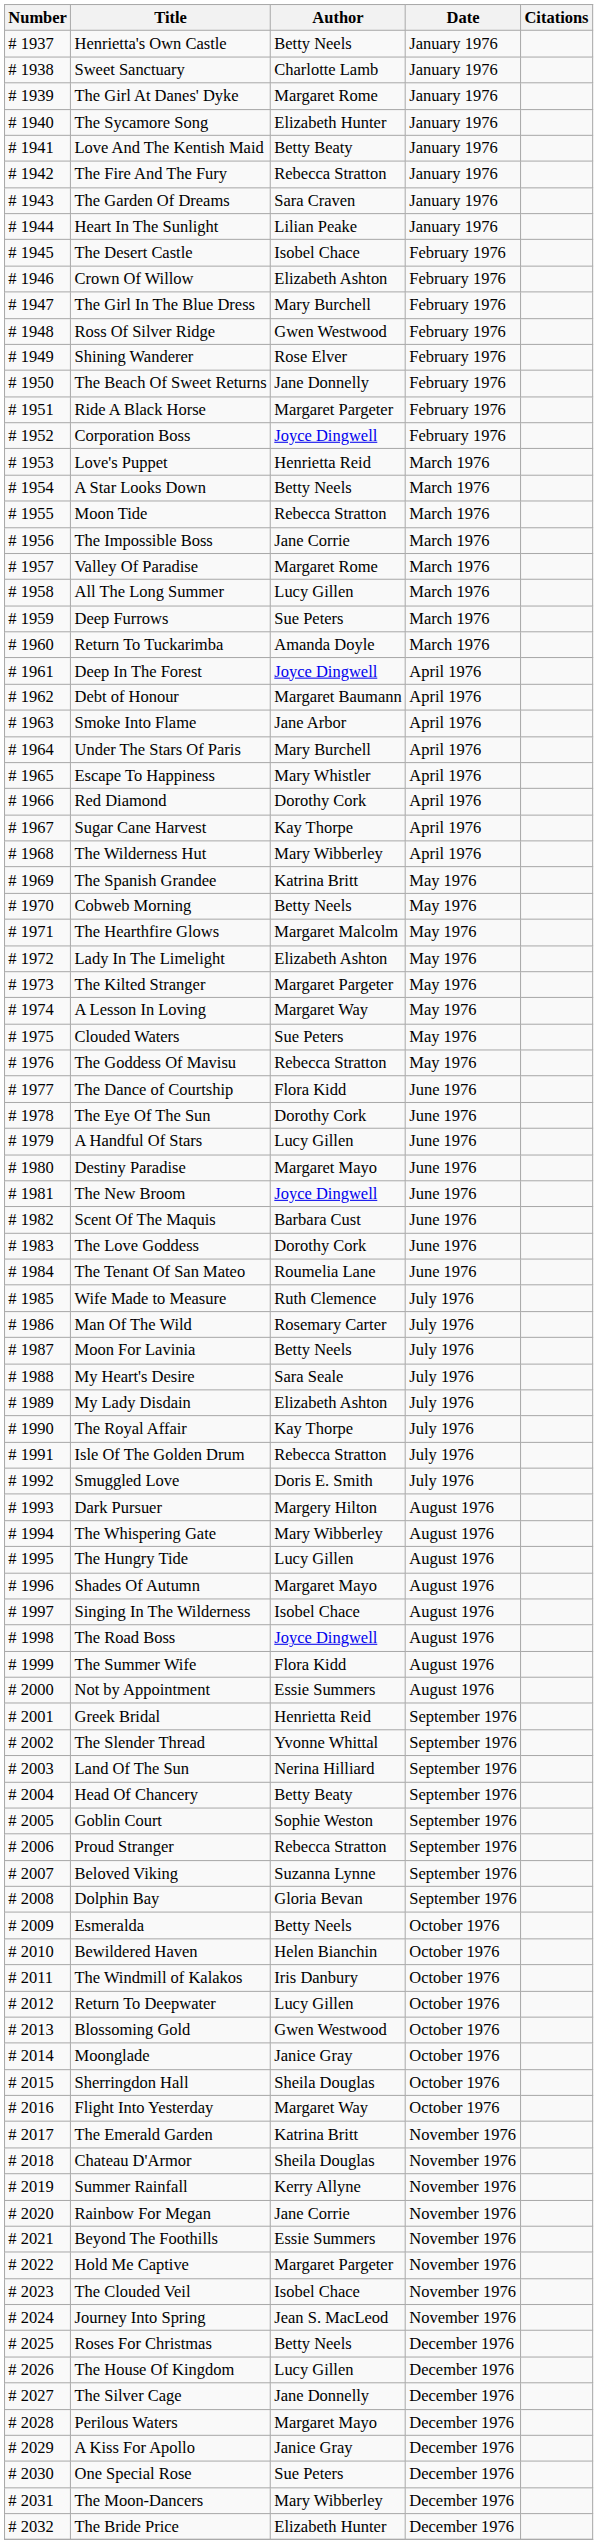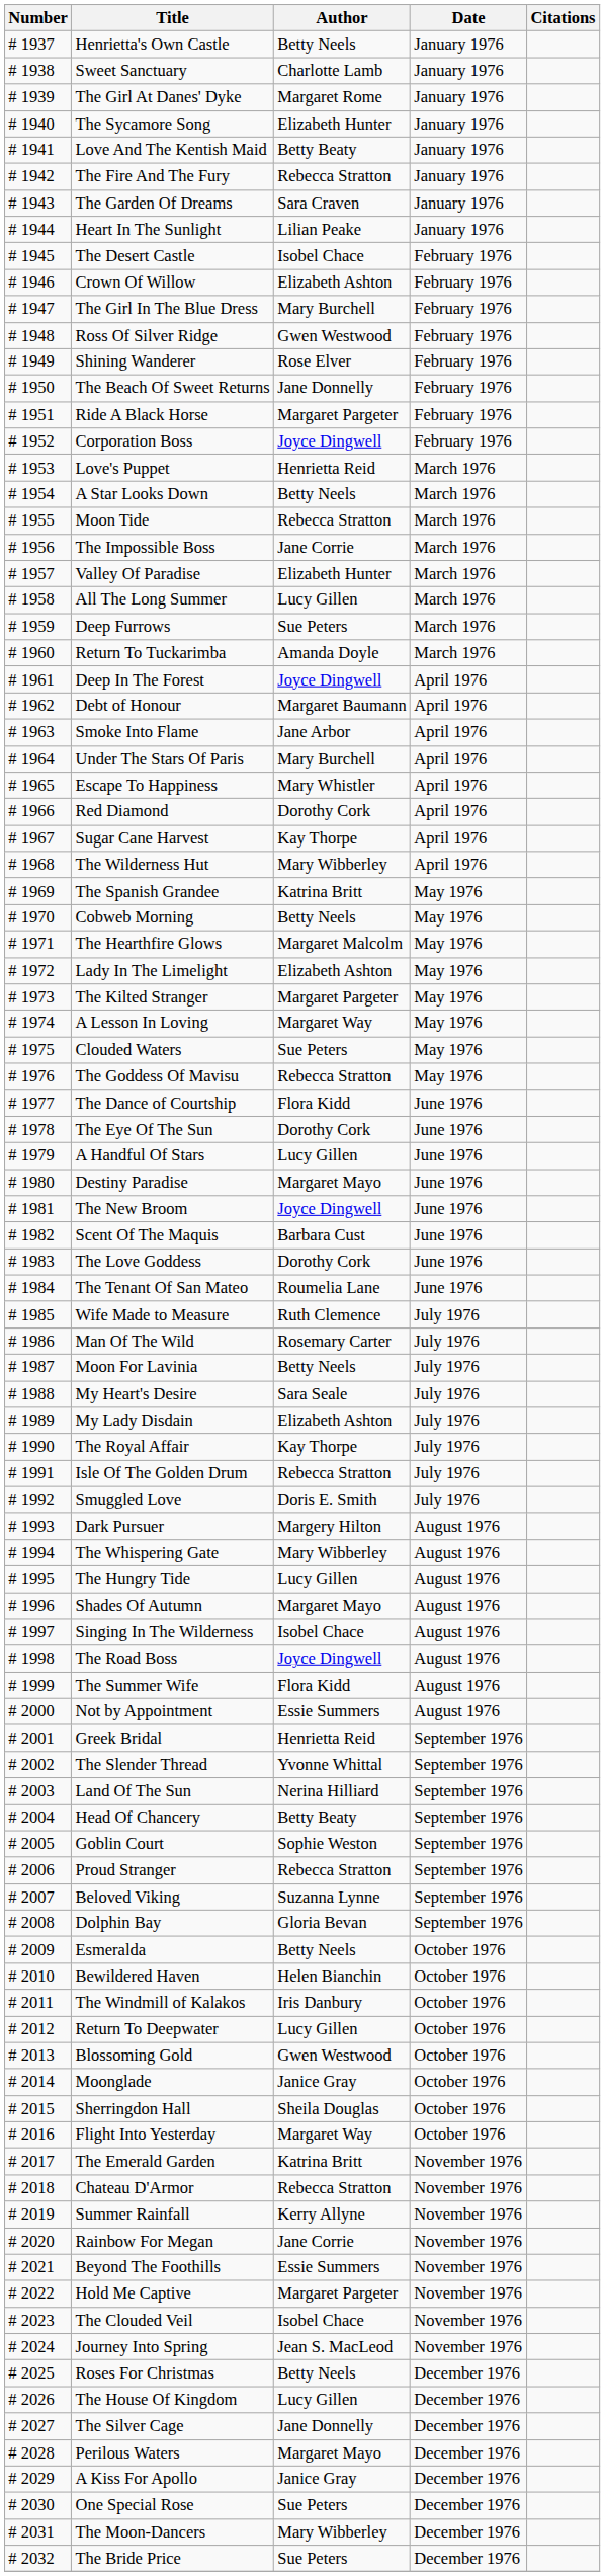Valley Of Paradise | Author: Margaret Rome -> Elizabeth Hunter
Chateau D'Armor | Author: Sheila Douglas -> Rebecca Stratton
The Bride Price | Author: Elizabeth Hunter -> Sue Peters
